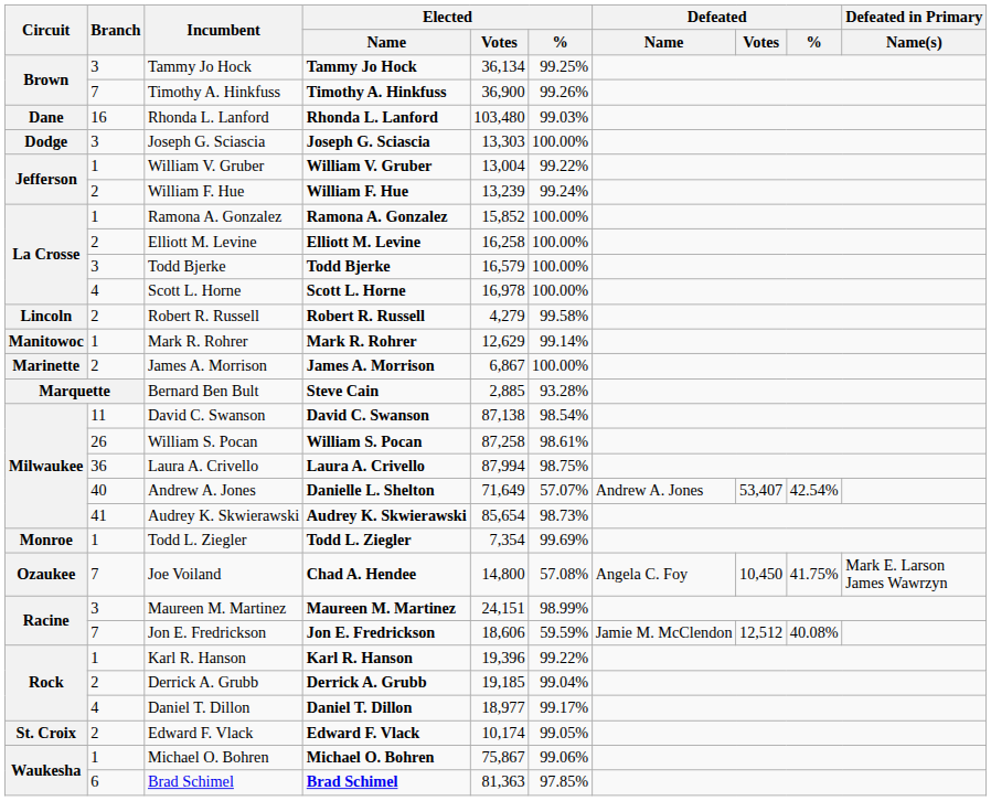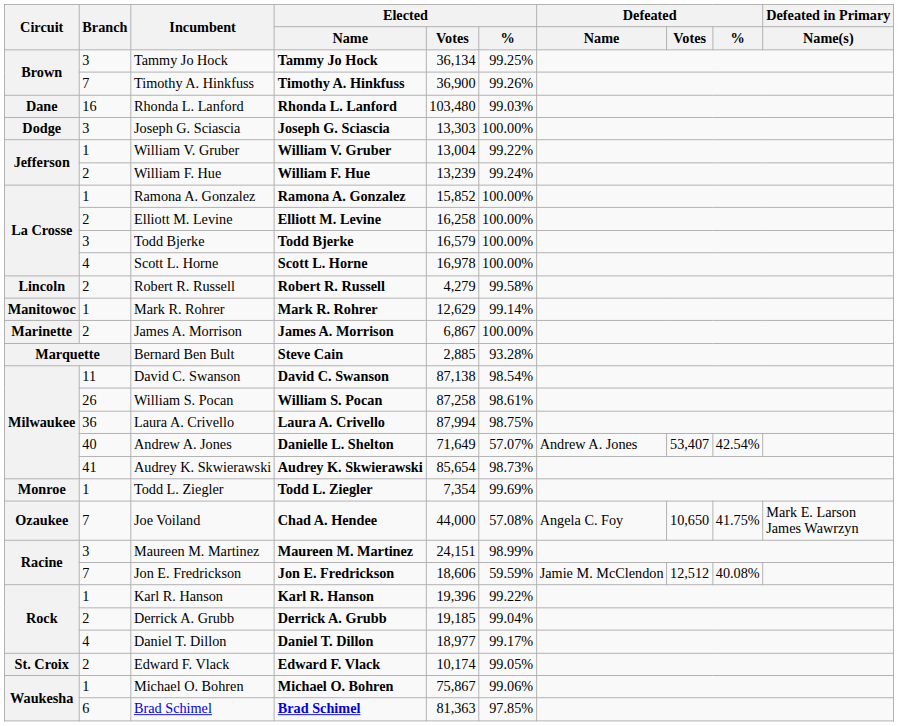Joe Voiland | Elected / Votes: 14,800 -> 44,000
Joe Voiland | Defeated / Votes: 10,450 -> 10,650
